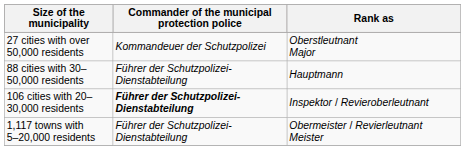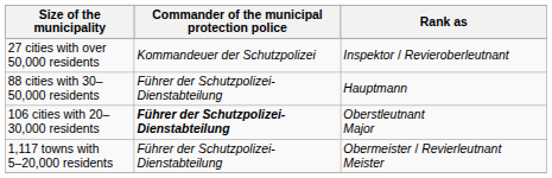27 cities with over 50,000 residents | Rank as: Oberstleutnant Major -> Inspektor / Revieroberleutnant
106 cities with 20–30,000 residents | Rank as: Inspektor / Revieroberleutnant -> Oberstleutnant Major
